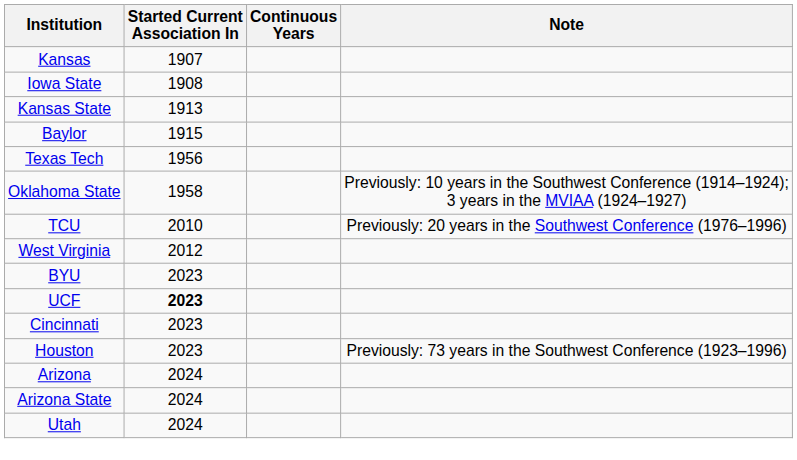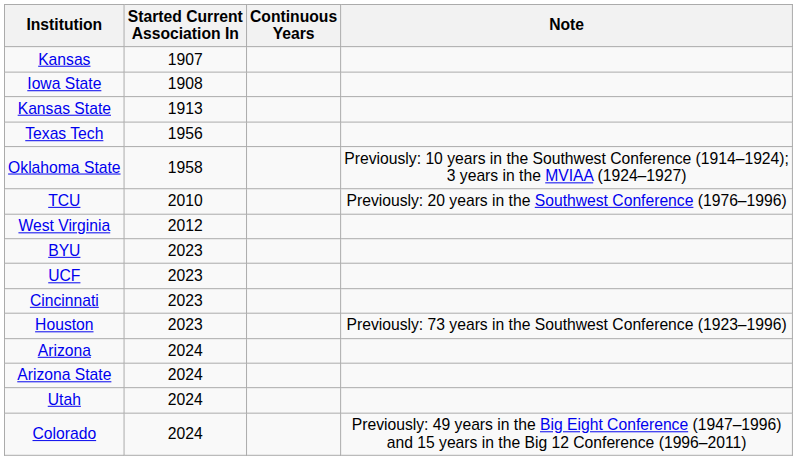- row: Baylor | 1915
UCF | Started Current Association In: bold -> normal
+ row: Colorado | 2024 | Previously: 49 years in the Big Eight Conference (1947–1996) and 15 years in the Big 12 Conference (1996–2011)
